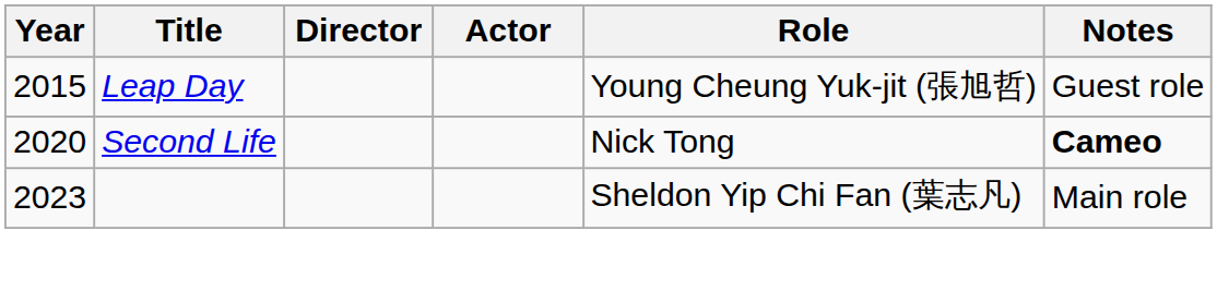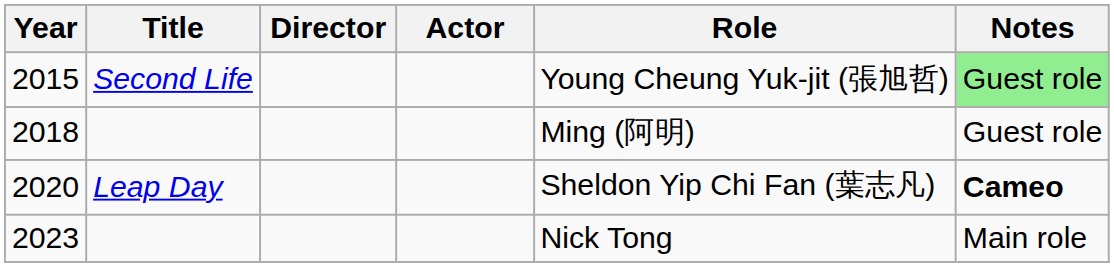2015 | Title: Leap Day -> Second Life
2015 | Notes: no background -> lightgreen background
+ row: 2018 | Ming (阿明) | Guest role
2020 | Title: Second Life -> Leap Day
2020 | Role: Nick Tong -> Sheldon Yip Chi Fan (葉志凡)
2023 | Role: Sheldon Yip Chi Fan (葉志凡) -> Nick Tong
